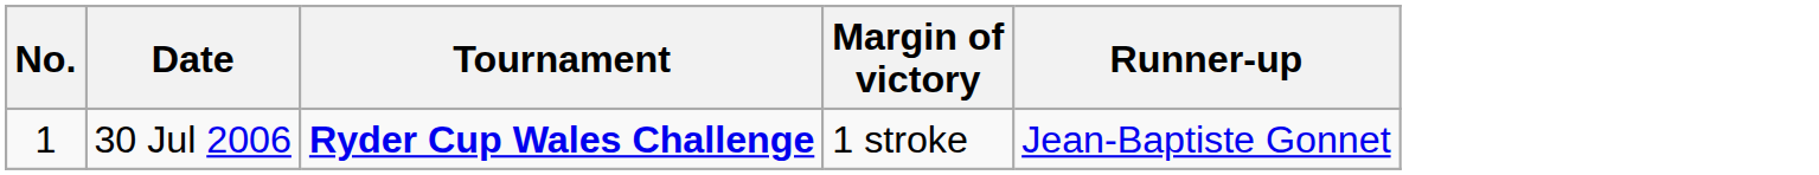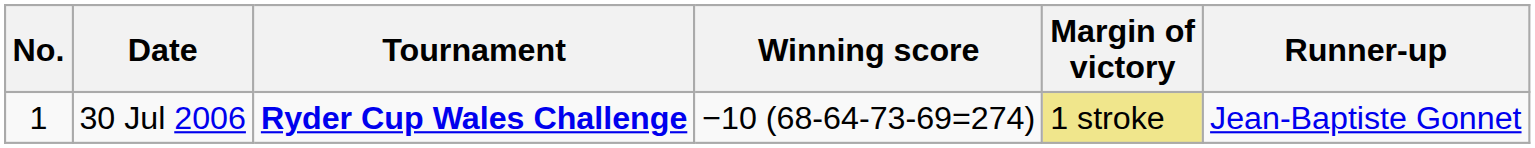+ column: Winning score | −10 (68-64-73-69=274)
30 Jul 2006 | Margin of victory: no background -> khaki background
